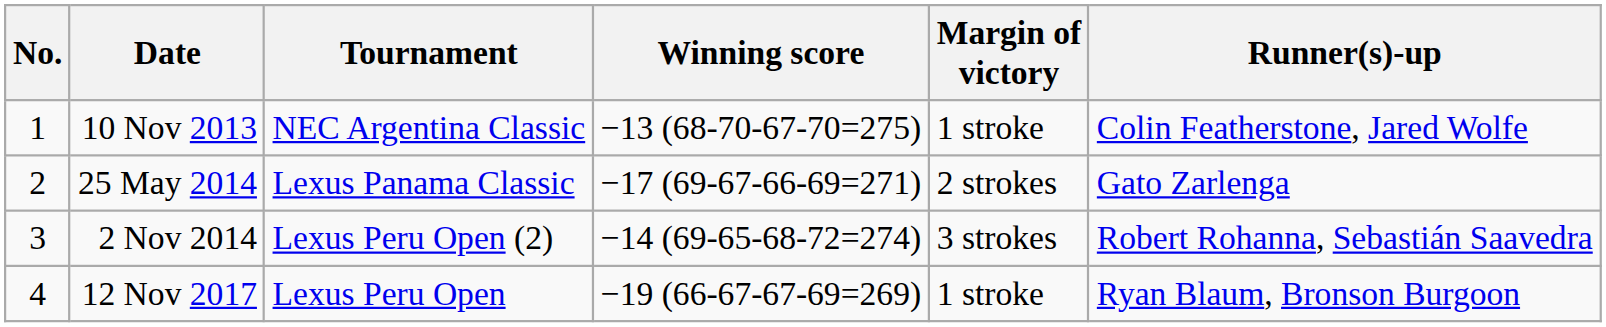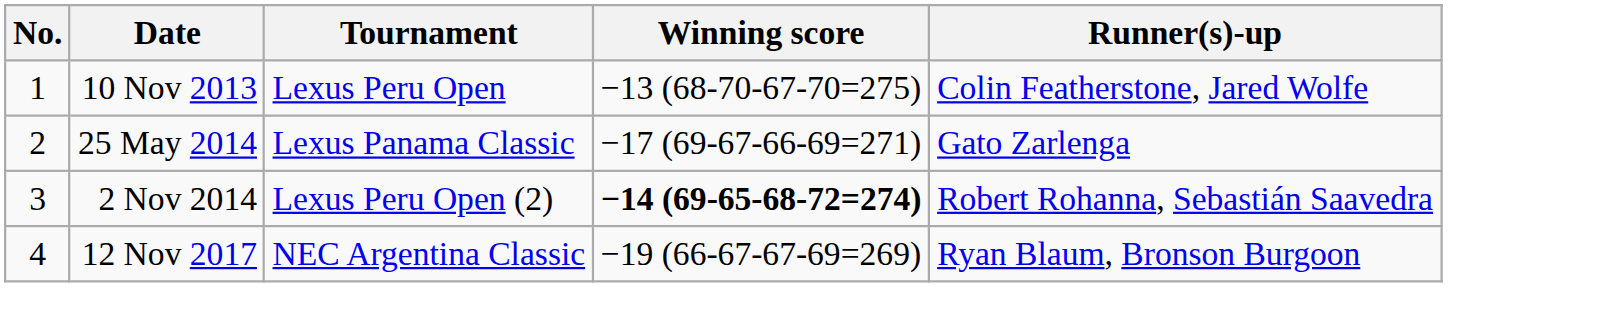- column: Margin of victory | 1 stroke | 2 strokes | 3 strokes | 1 stroke
10 Nov 2013 | Tournament: NEC Argentina Classic -> Lexus Peru Open
2 Nov 2014 | Winning score: normal -> bold
12 Nov 2017 | Tournament: Lexus Peru Open -> NEC Argentina Classic
